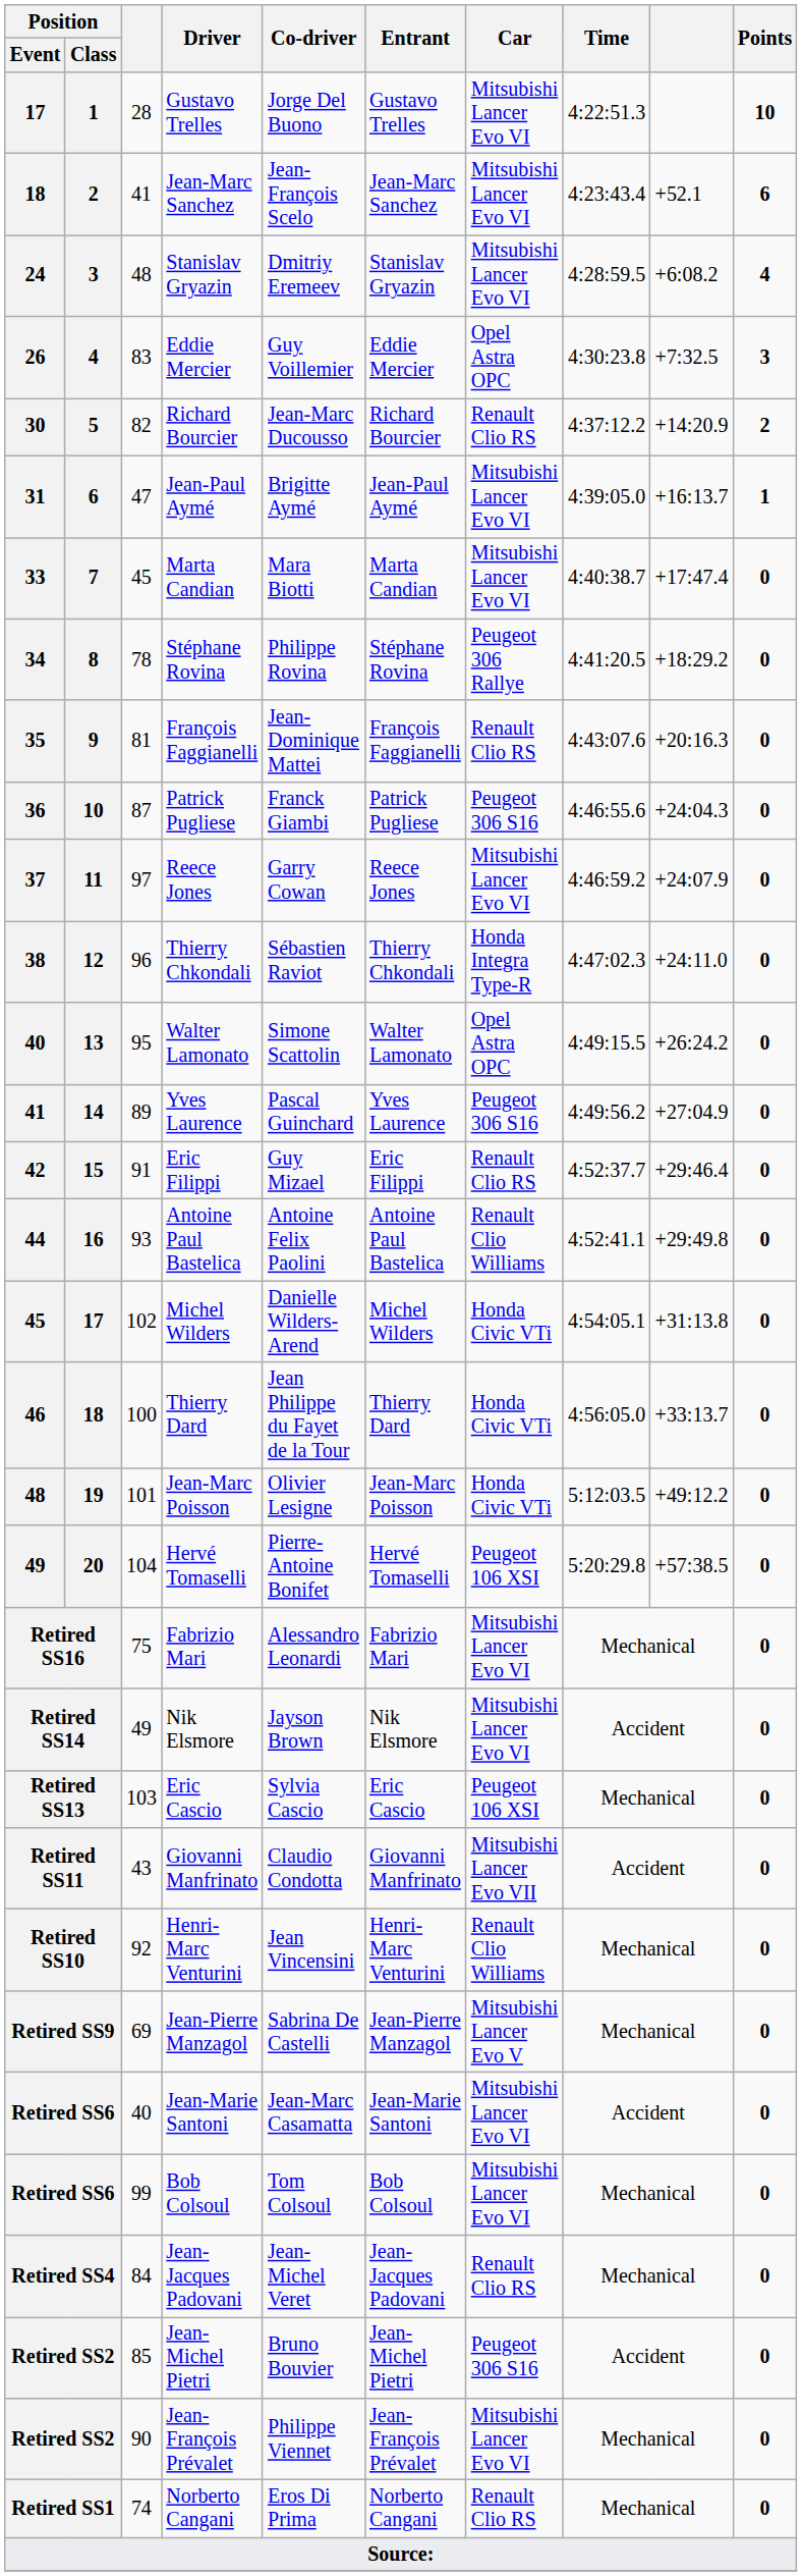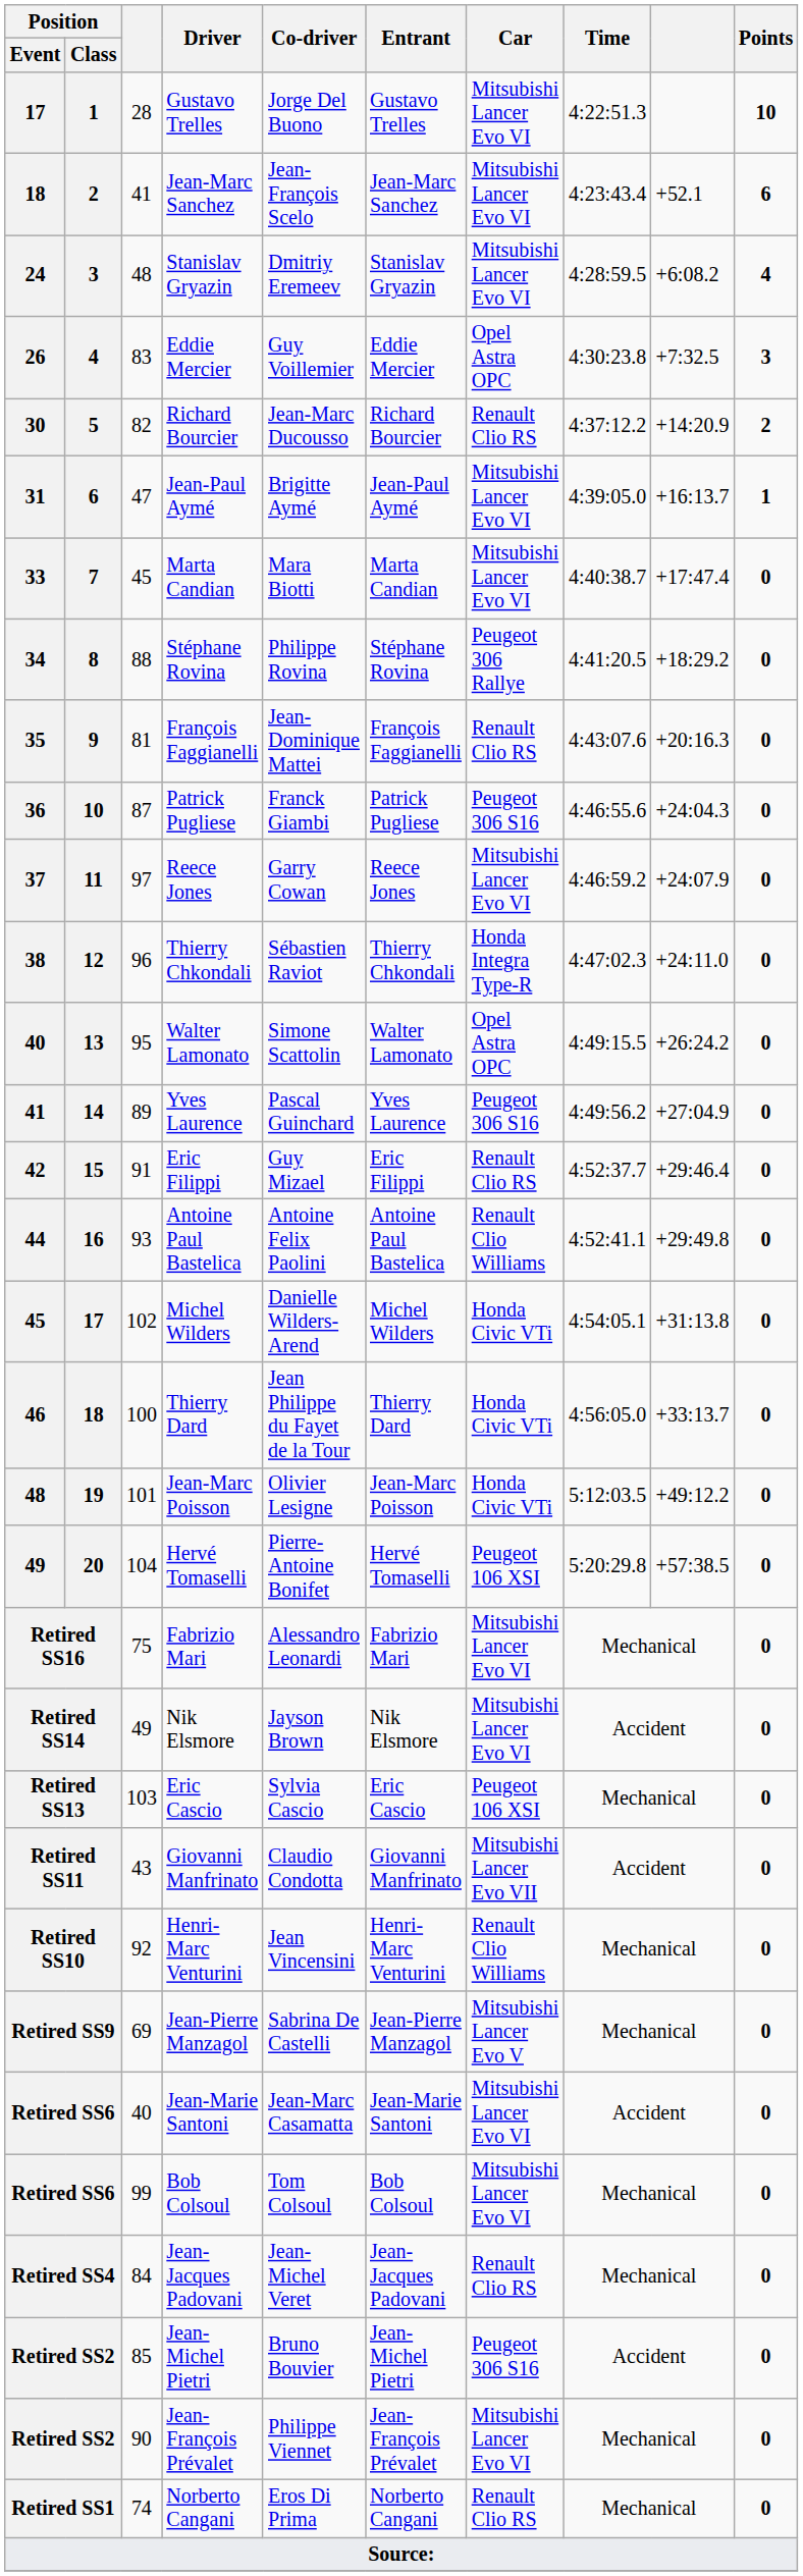34 | column 3: 78 -> 88
